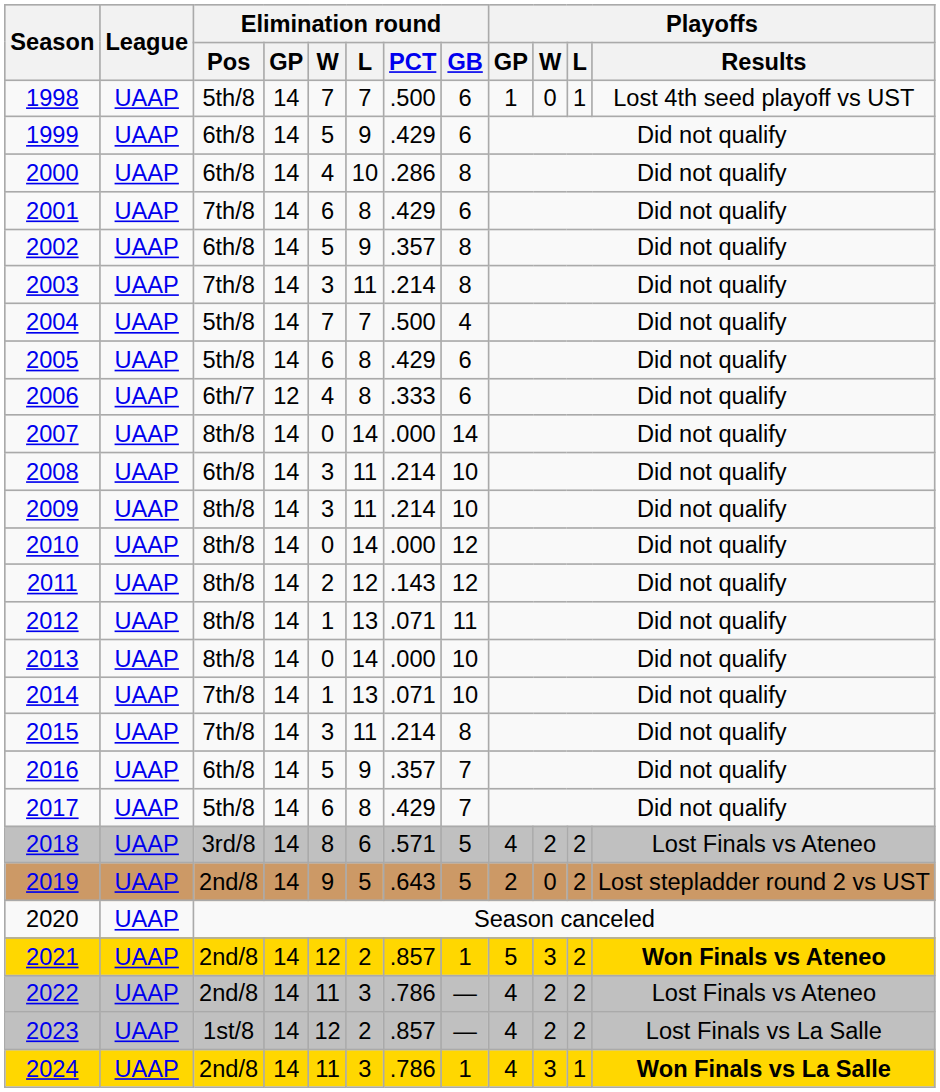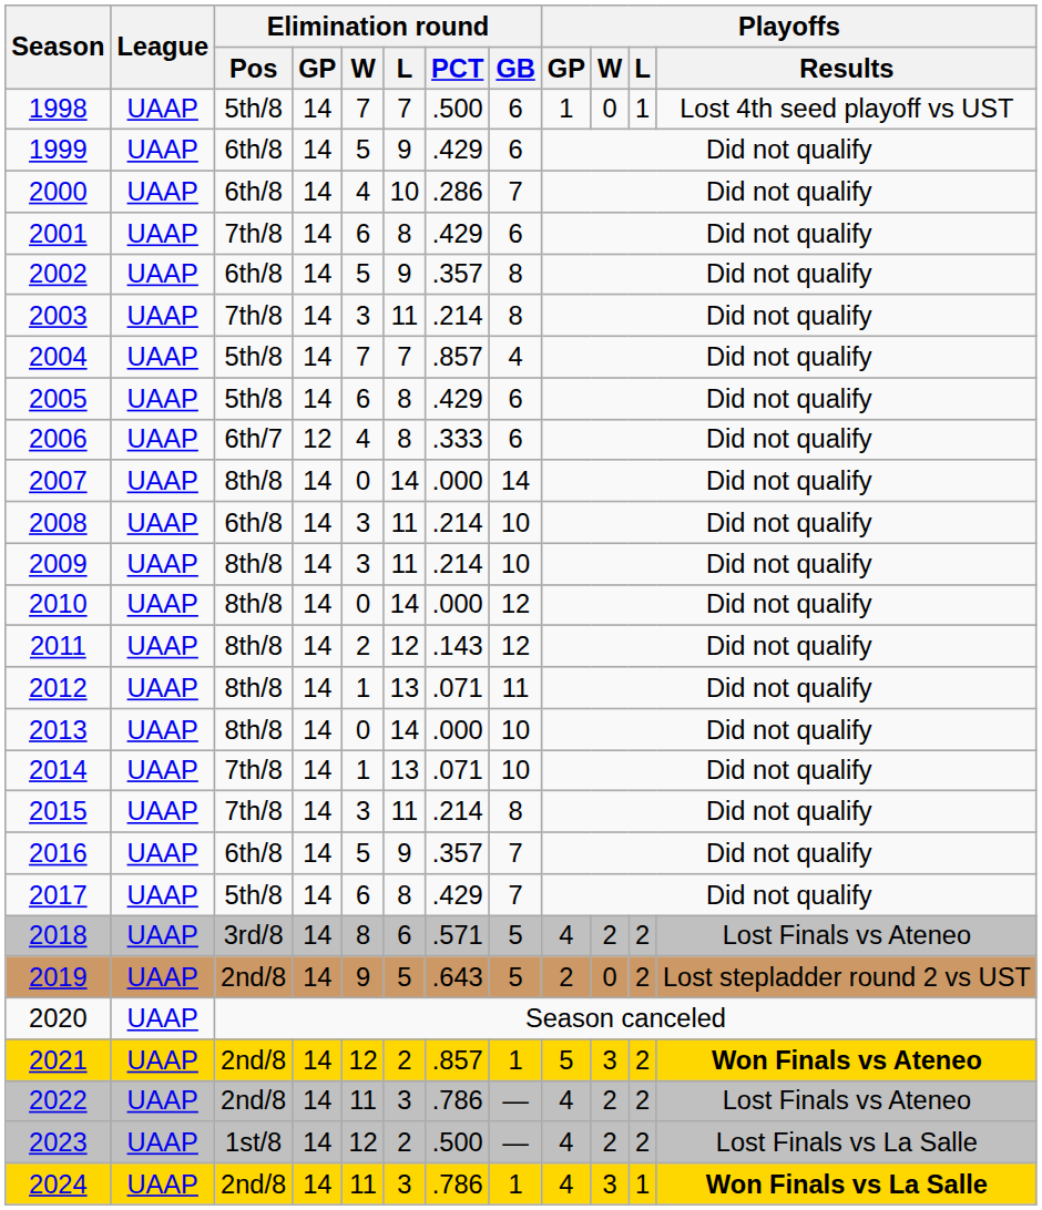2000 | Elimination round / GB: 8 -> 7
2004 | Elimination round / PCT: .500 -> .857
2023 | Elimination round / PCT: .857 -> .500
